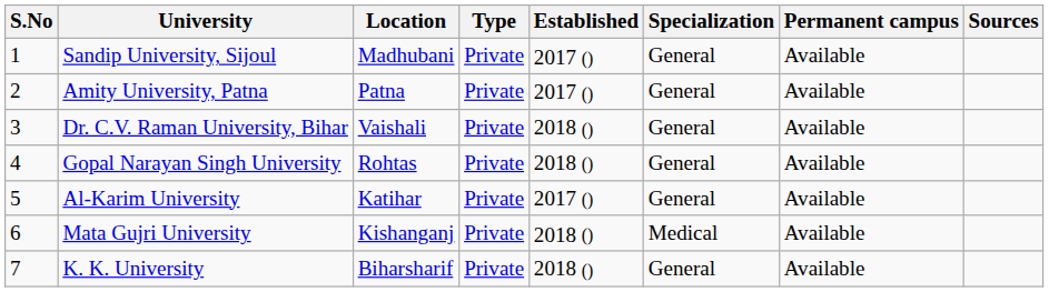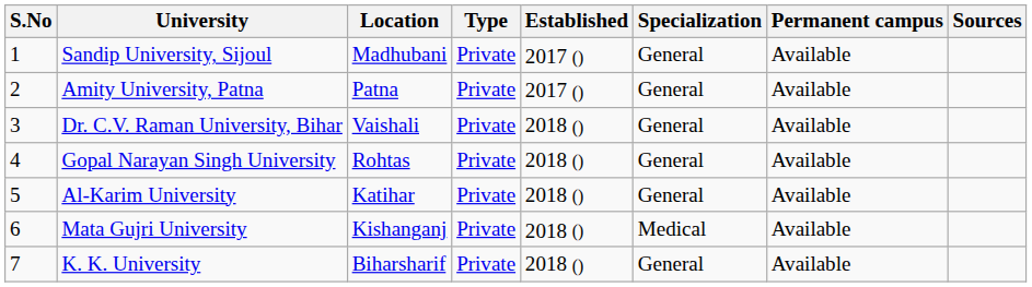Al-Karim University | Established: 2017 () -> 2018 ()
